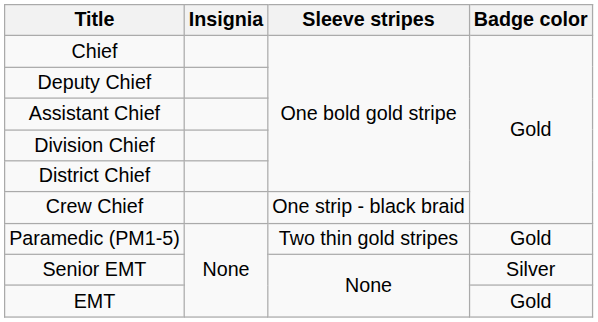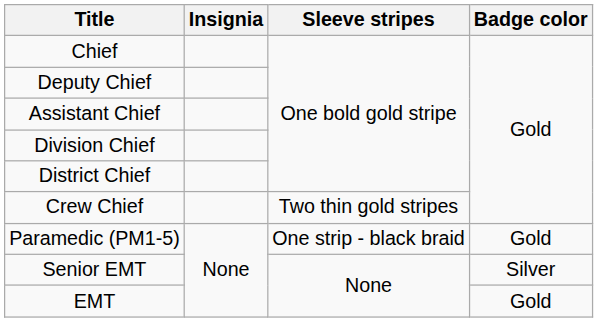Crew Chief | Sleeve stripes: One strip - black braid -> Two thin gold stripes
Paramedic (PM1-5) | Sleeve stripes: Two thin gold stripes -> One strip - black braid
